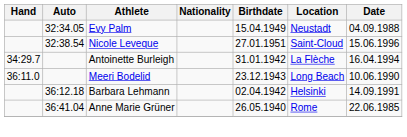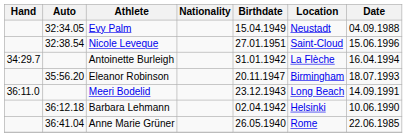+ row: 35:56.20 | Eleanor Robinson | 20.11.1947 | Birmingham | 18.07.1993
Meeri Bodelid | Date: 10.06.1990 -> 14.09.1991
Barbara Lehmann | Date: 14.09.1991 -> 10.06.1990
